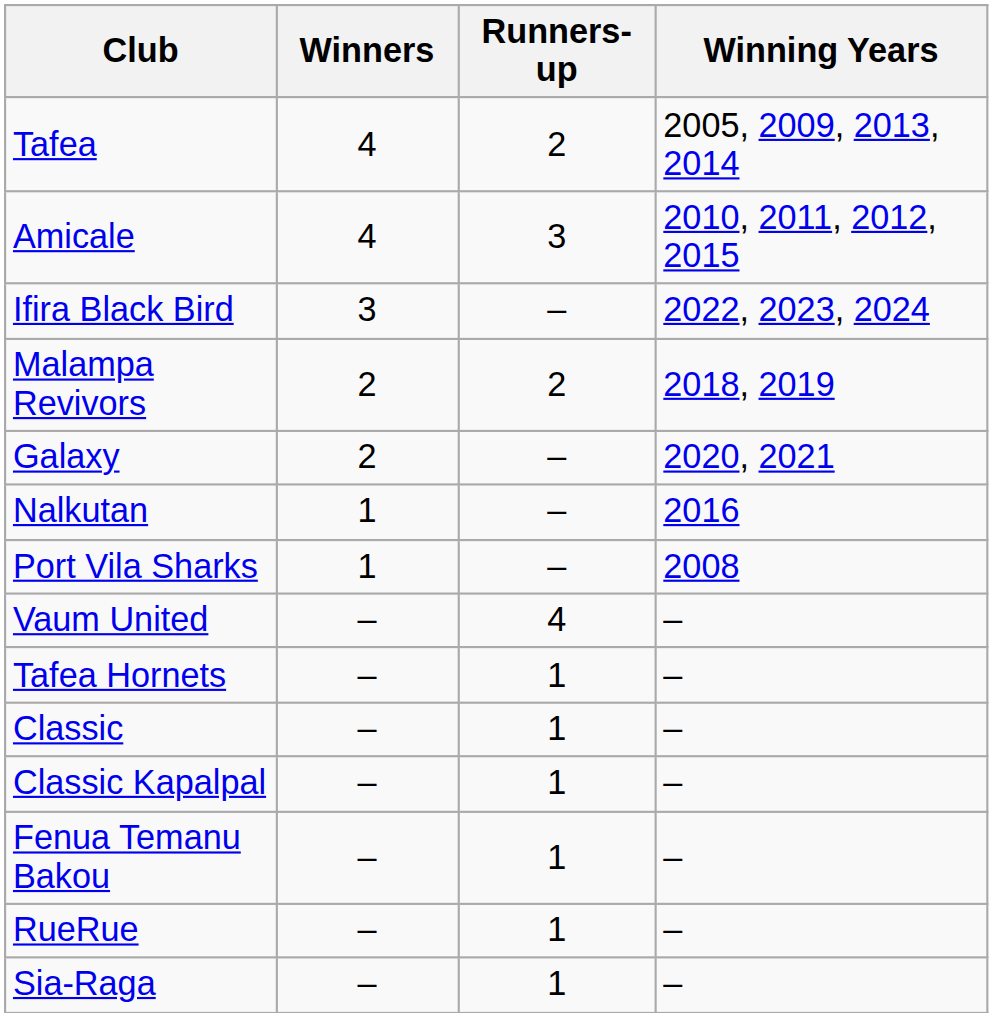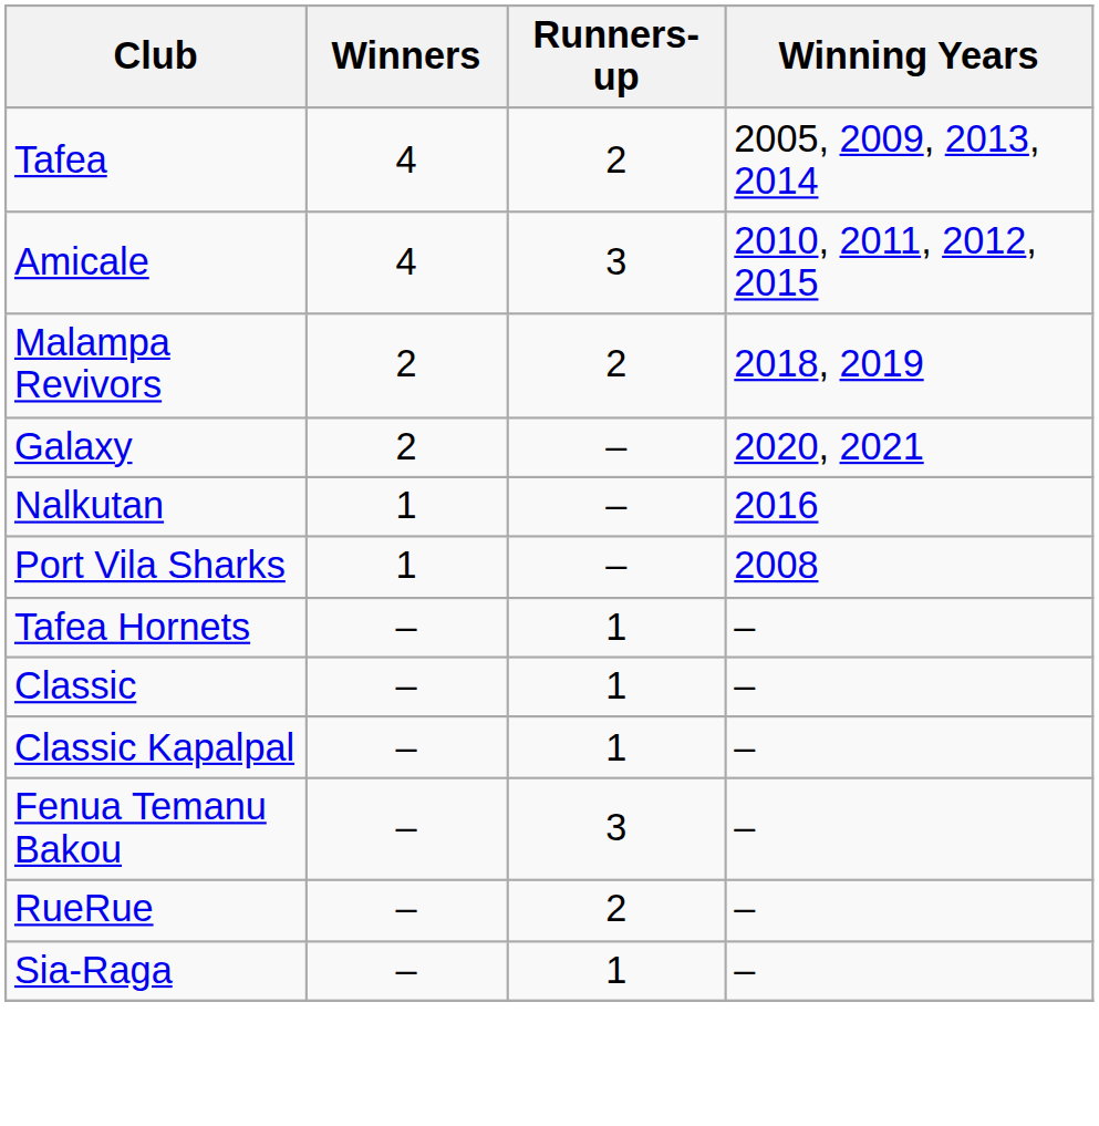- row: Ifira Black Bird | 3 | – | 2022, 2023, 2024
- row: Vaum United | – | 4 | –
Fenua Temanu Bakou | Runners-up: 1 -> 3
RueRue | Runners-up: 1 -> 2
